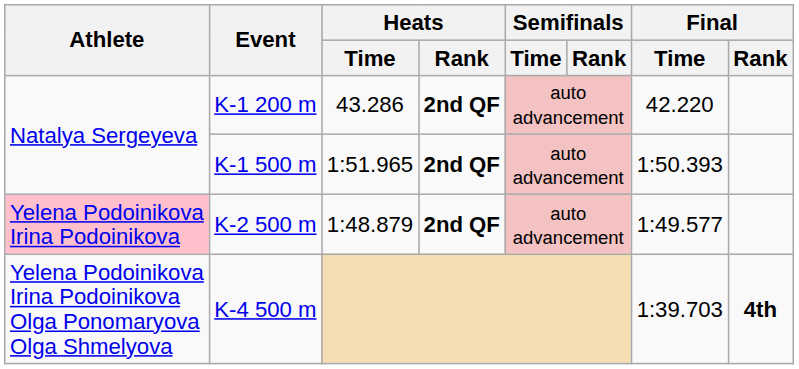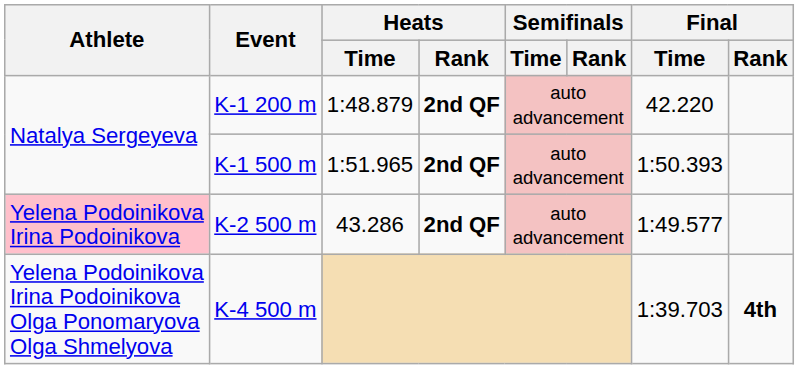K-1 200 m | Heats / Time: 43.286 -> 1:48.879
K-2 500 m | Heats / Time: 1:48.879 -> 43.286
